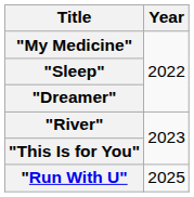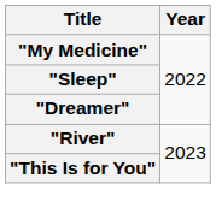- row: "Run With U" | 2025
